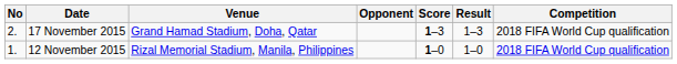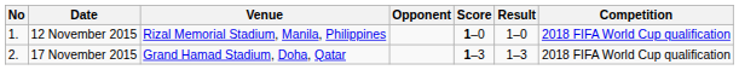rows swapped: 12 November 2015 <-> 17 November 2015
